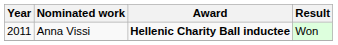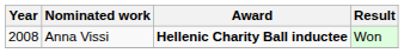Anna Vissi | Year: 2011 -> 2008
